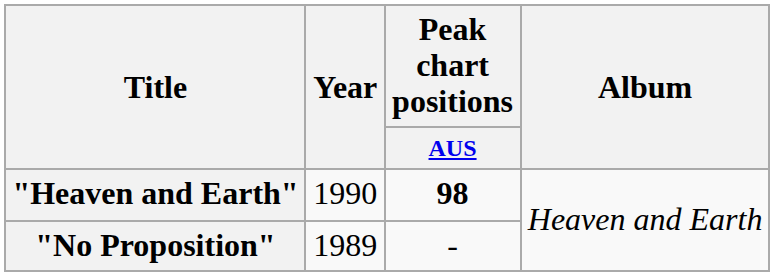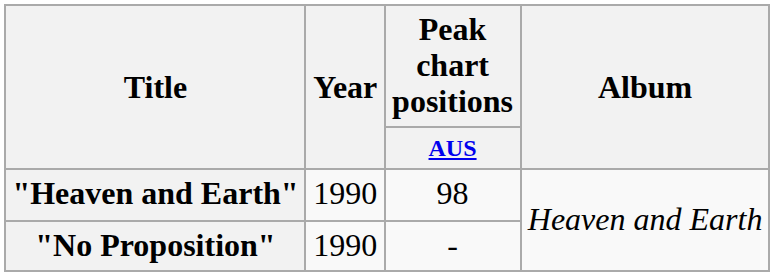"Heaven and Earth" | Peak chart positions / AUS: bold -> normal
"No Proposition" | Year: 1989 -> 1990
